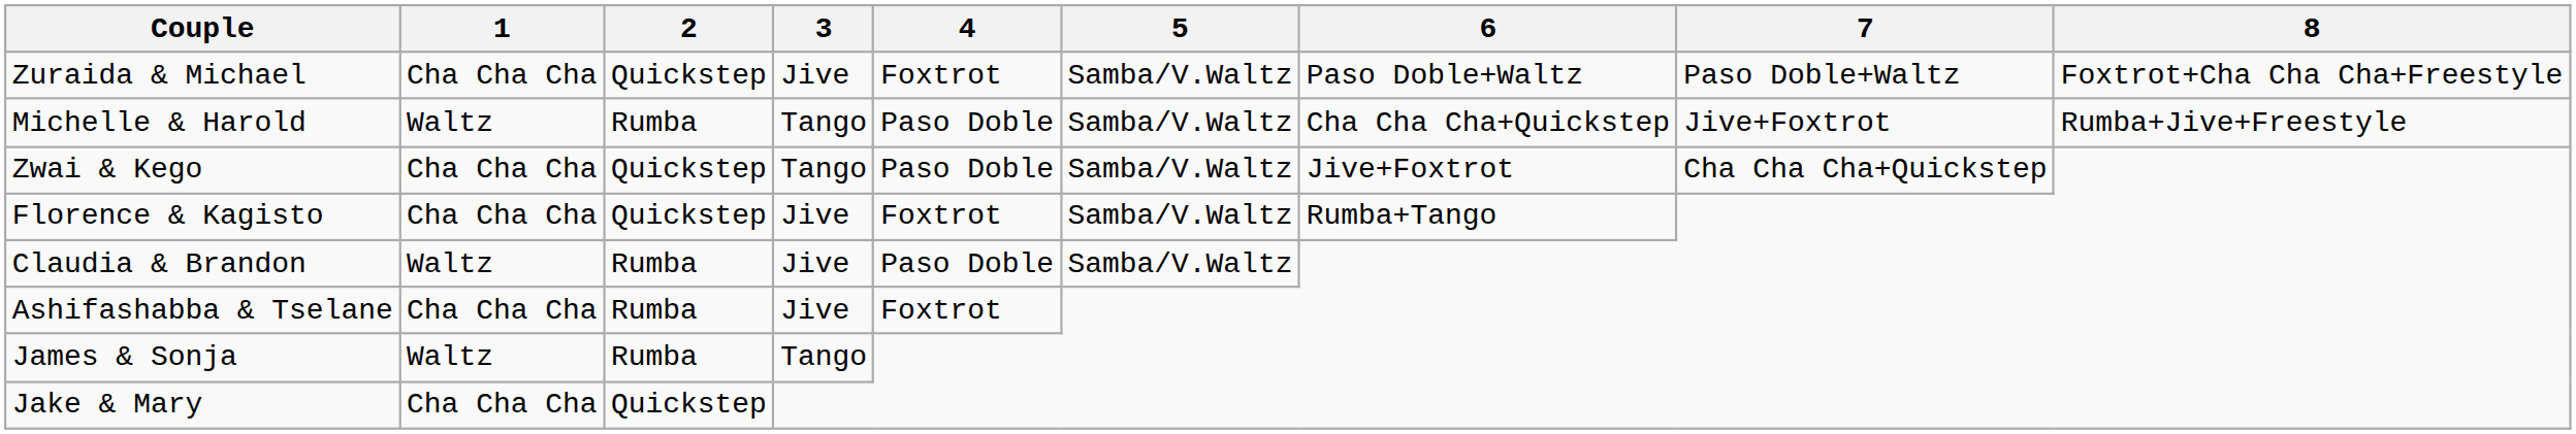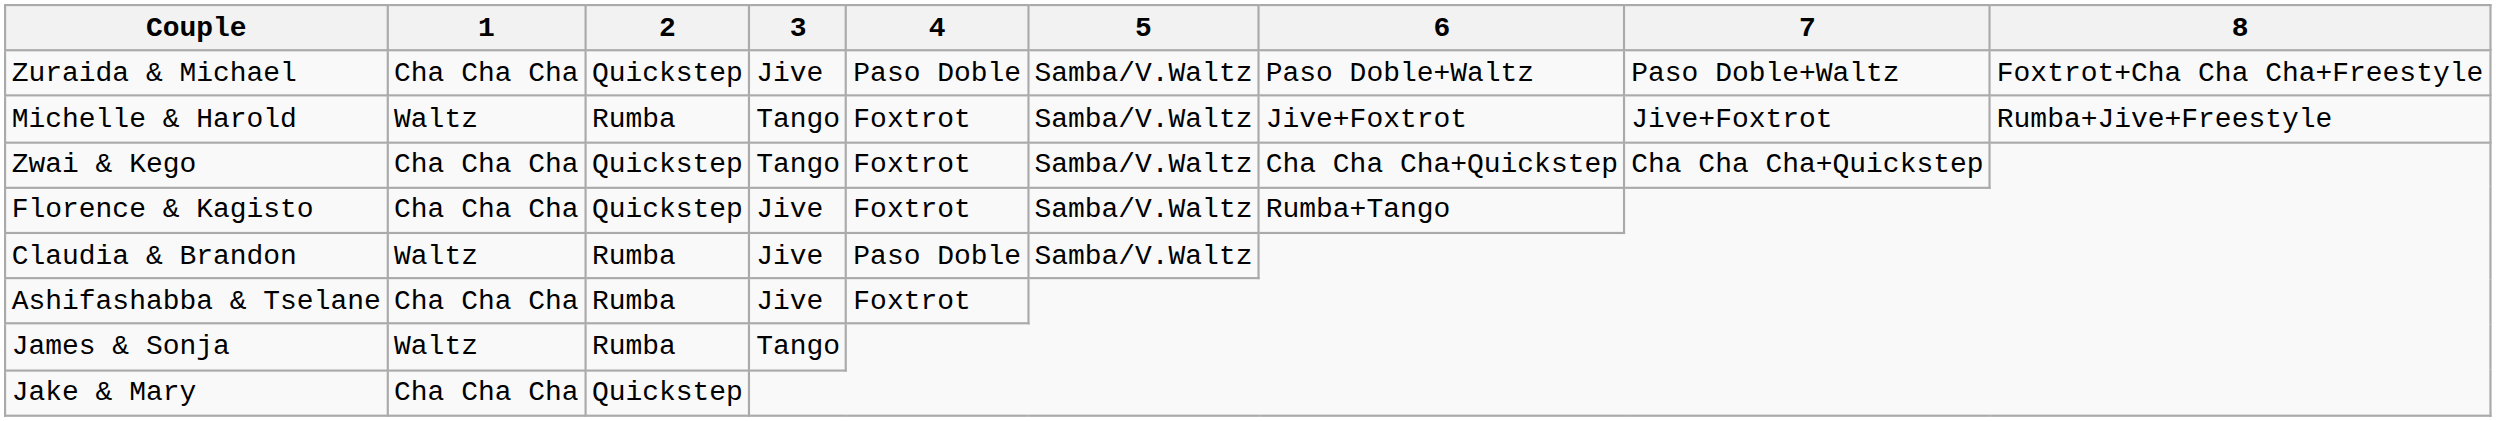Zuraida & Michael | 4: Foxtrot -> Paso Doble
Michelle & Harold | 4: Paso Doble -> Foxtrot
Michelle & Harold | 6: Cha Cha Cha+Quickstep -> Jive+Foxtrot
Zwai & Kego | 4: Paso Doble -> Foxtrot
Zwai & Kego | 6: Jive+Foxtrot -> Cha Cha Cha+Quickstep
